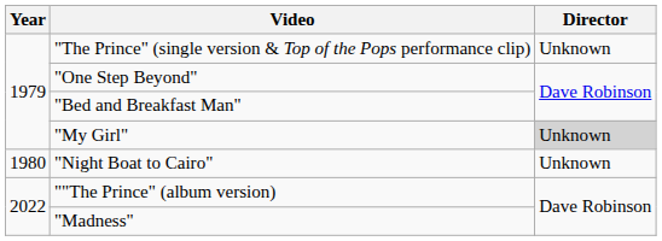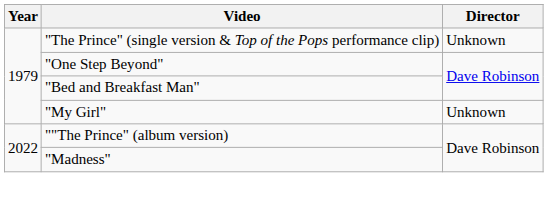"My Girl" | Director: lightgrey background -> no background
- row: 1980 | "Night Boat to Cairo" | Unknown
